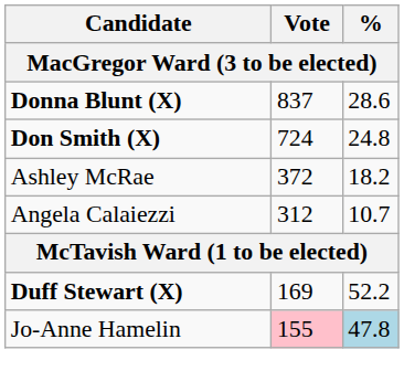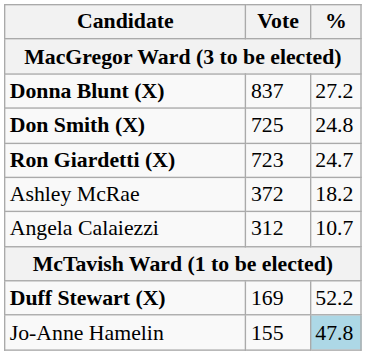Donna Blunt (X) | %: 28.6 -> 27.2
Don Smith (X) | Vote: 724 -> 725
+ row: Ron Giardetti (X) | 723 | 24.7
Jo-Anne Hamelin | Vote: pink background -> no background
